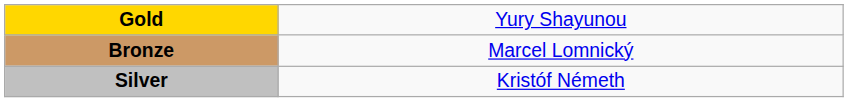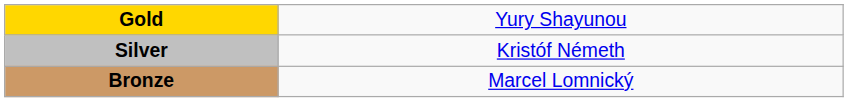rows swapped: Silver <-> Bronze
